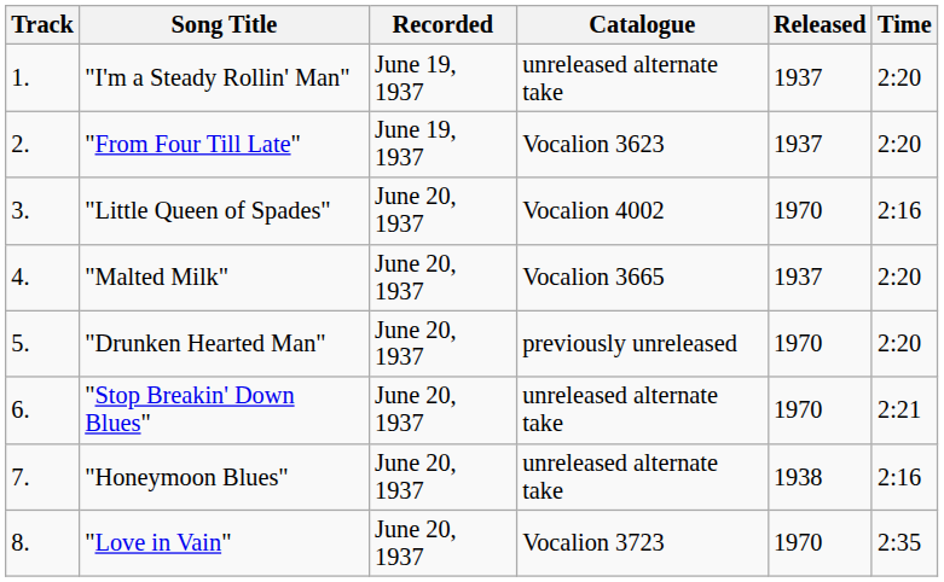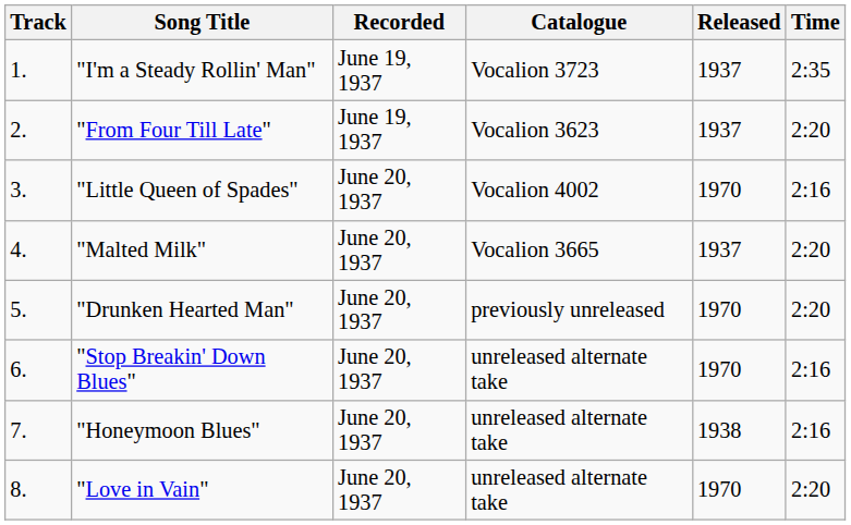"I'm a Steady Rollin' Man" | Catalogue: unreleased alternate take -> Vocalion 3723
"I'm a Steady Rollin' Man" | Time: 2:20 -> 2:35
"Stop Breakin' Down Blues" | Time: 2:21 -> 2:16
"Love in Vain" | Catalogue: Vocalion 3723 -> unreleased alternate take
"Love in Vain" | Time: 2:35 -> 2:20
